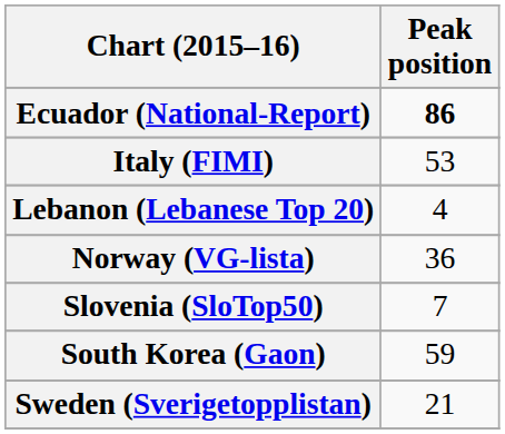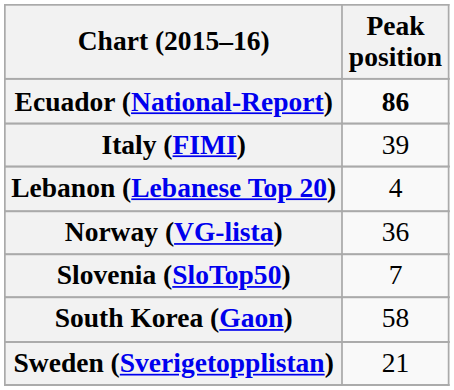Italy (FIMI) | Peak position: 53 -> 39
South Korea (Gaon) | Peak position: 59 -> 58
